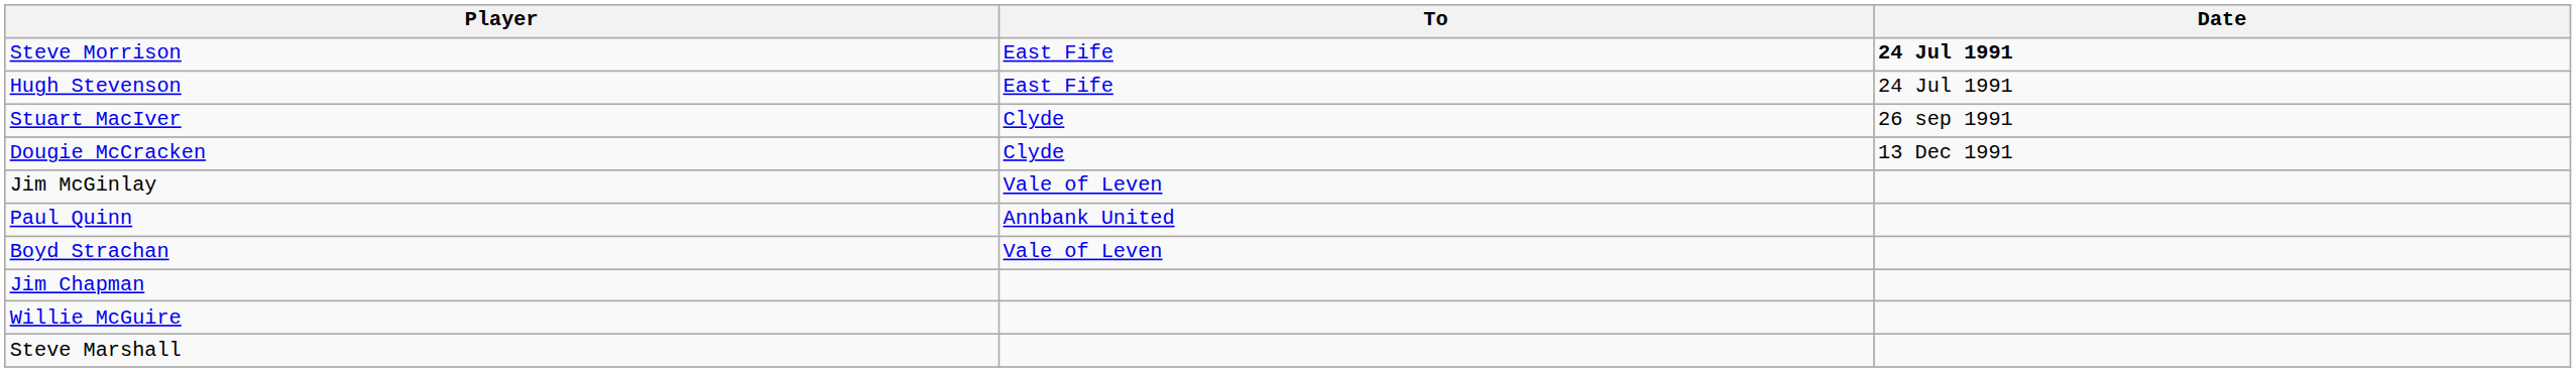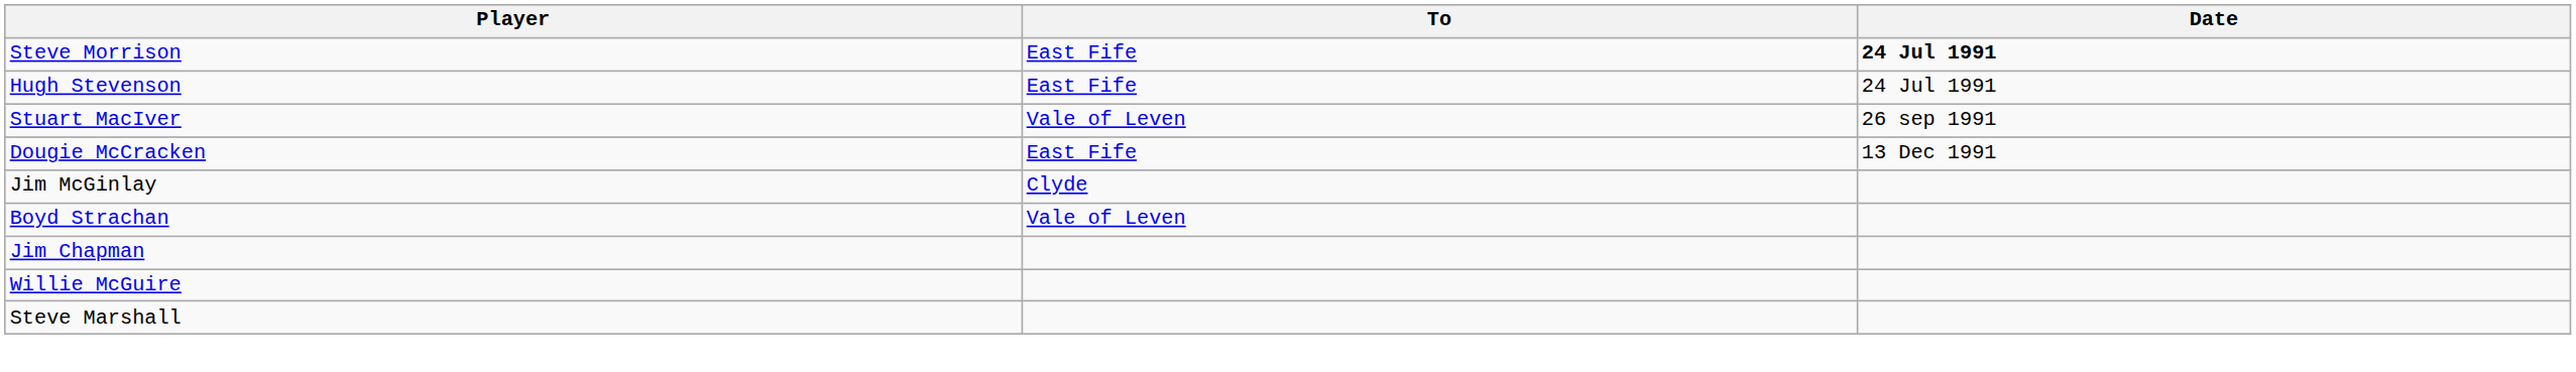Stuart MacIver | To: Clyde -> Vale of Leven
Dougie McCracken | To: Clyde -> East Fife
Jim McGinlay | To: Vale of Leven -> Clyde
- row: Paul Quinn | Annbank United
